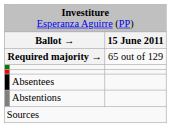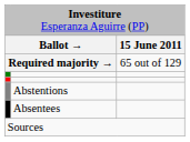rows swapped: Abstentions <-> Absentees
